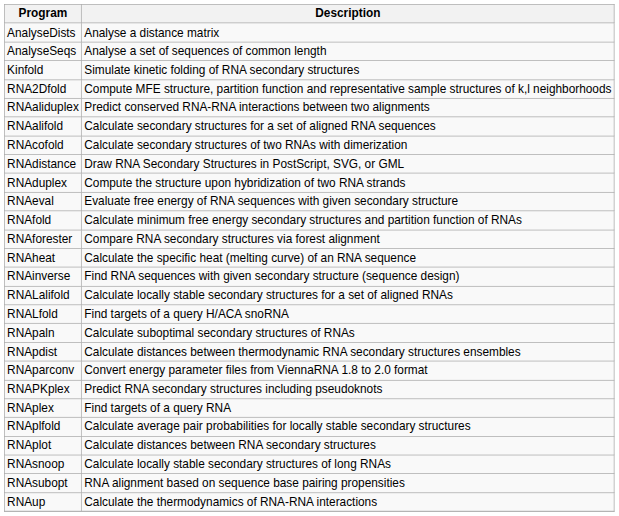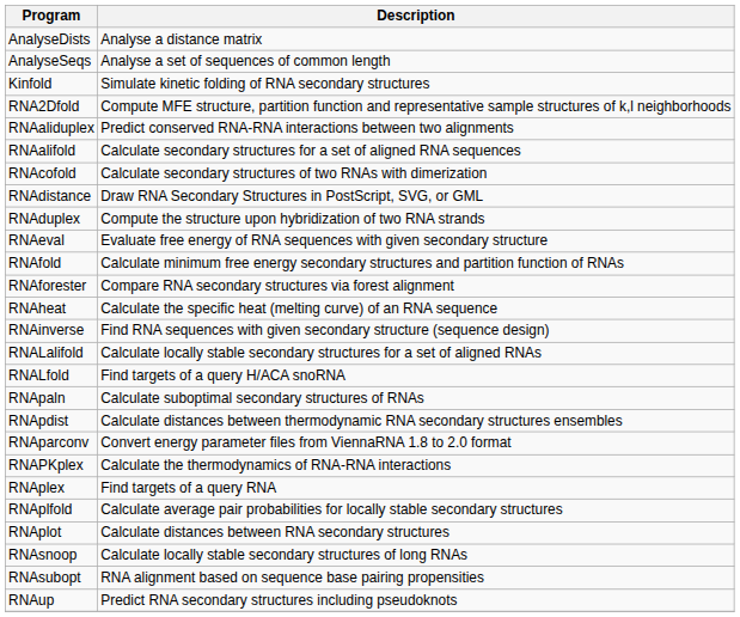RNAPKplex | Description: Predict RNA secondary structures including pseudoknots -> Calculate the thermodynamics of RNA-RNA interactions
RNAup | Description: Calculate the thermodynamics of RNA-RNA interactions -> Predict RNA secondary structures including pseudoknots
